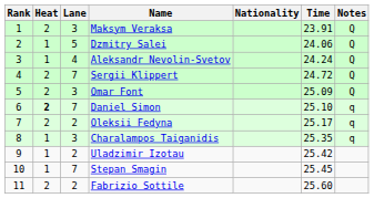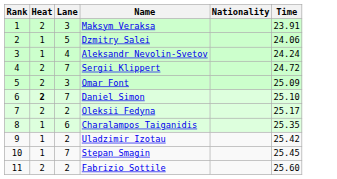- column: Notes | Q | Q | Q | Q | Q | q | q | q
Charalampos Taiganidis | Lane: 3 -> 6
